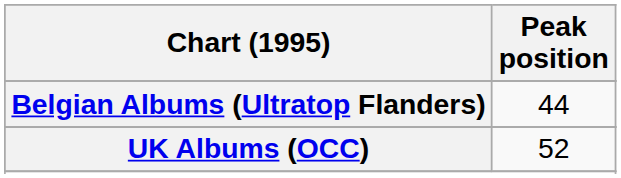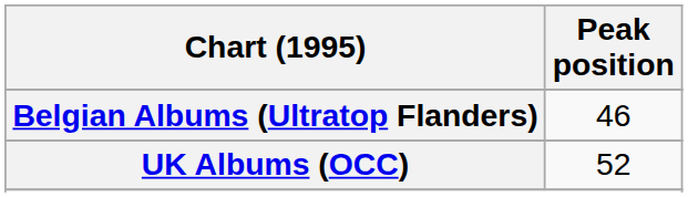Belgian Albums (Ultratop Flanders) | Peak position: 44 -> 46
